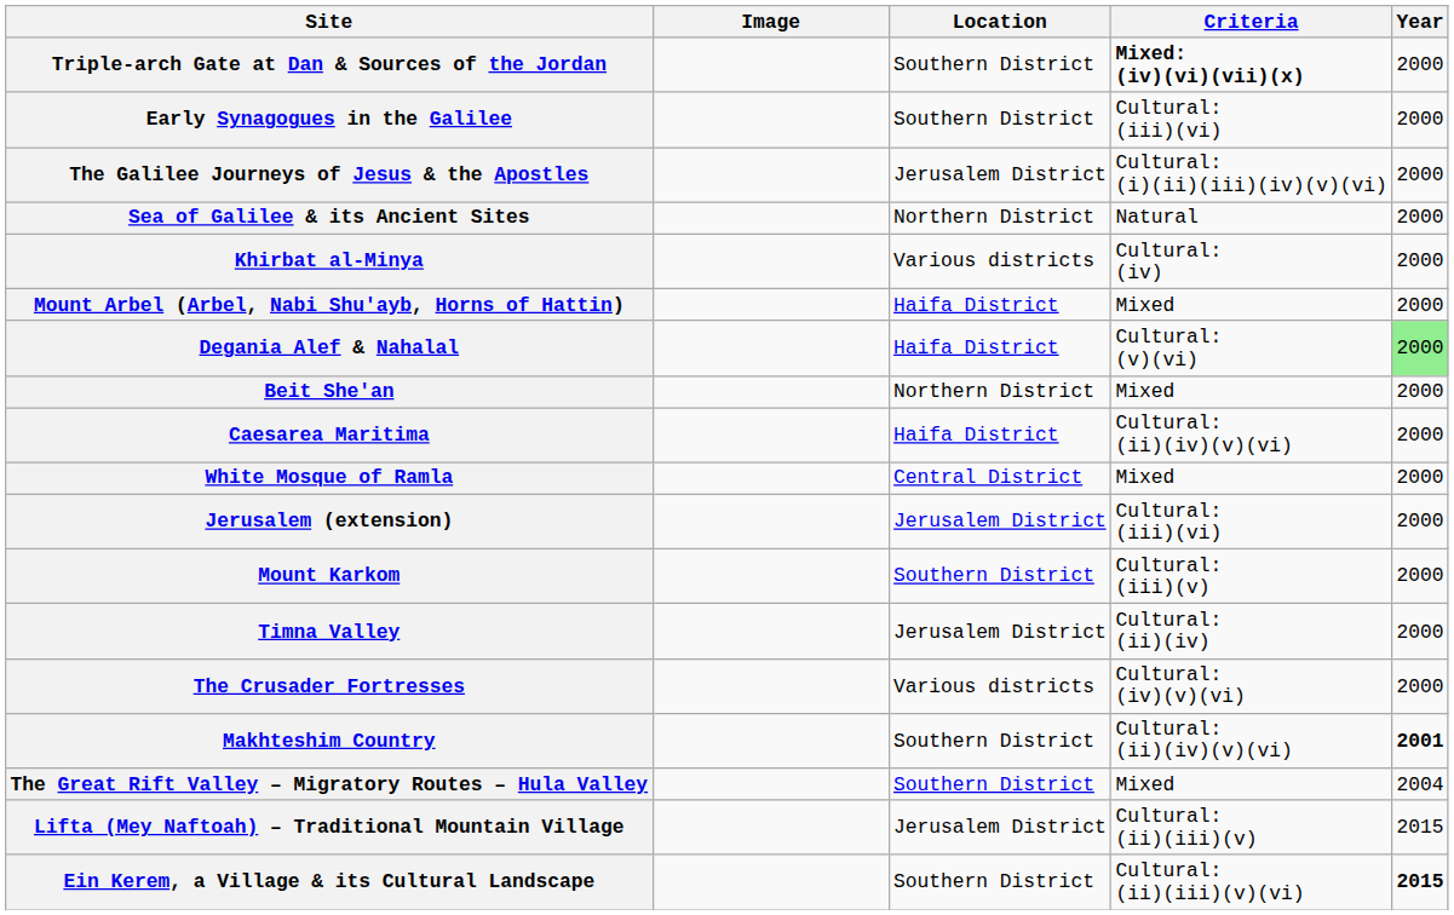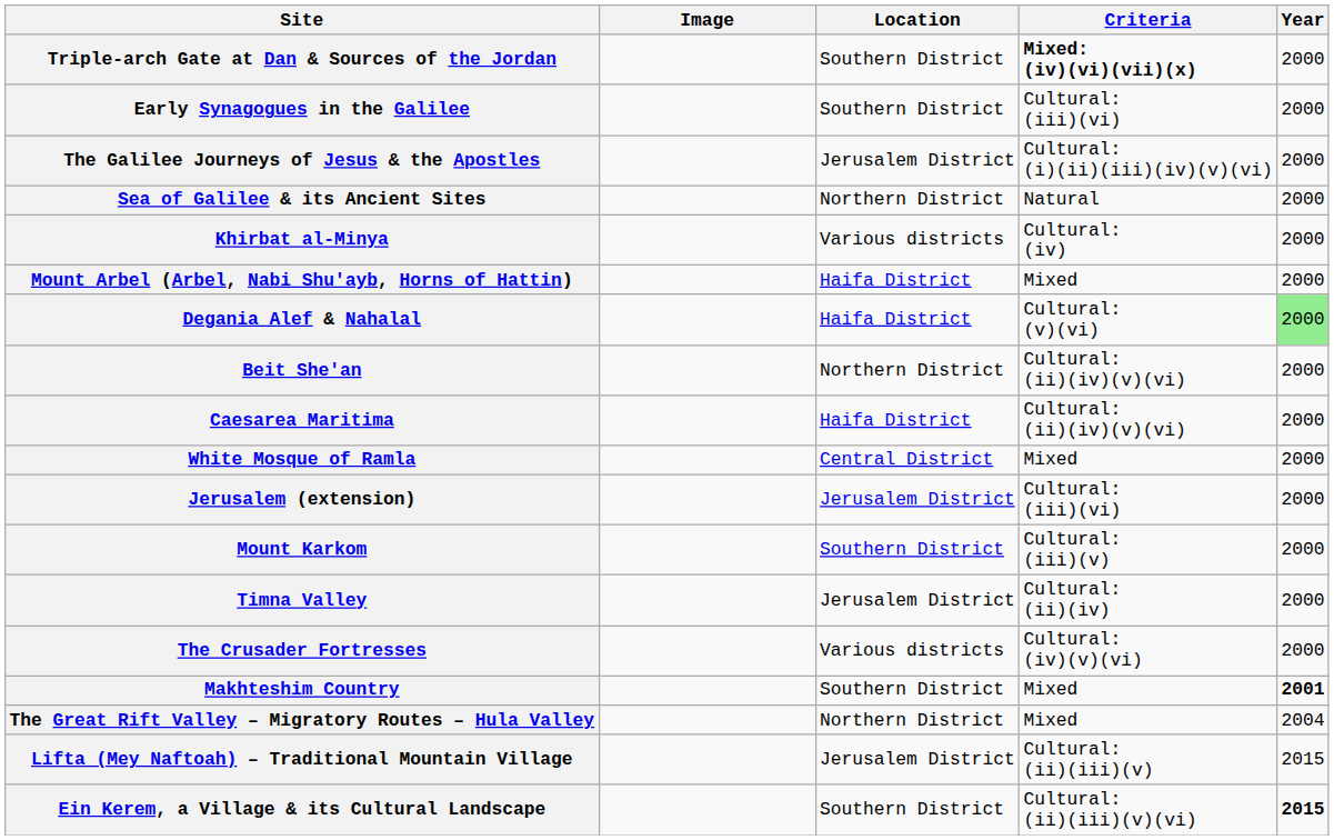Beit She'an | Criteria: Mixed -> Cultural: (ii)(iv)(v)(vi)
Makhteshim Country | Criteria: Cultural: (ii)(iv)(v)(vi) -> Mixed
The Great Rift Valley – Migratory Routes – Hula Valley | Location: Southern District -> Northern District
